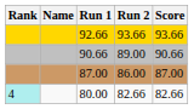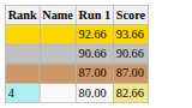- column: Run 2 | 93.66 | 89.00 | 86.00 | 82.66
80.00 | Score: no background -> khaki background
